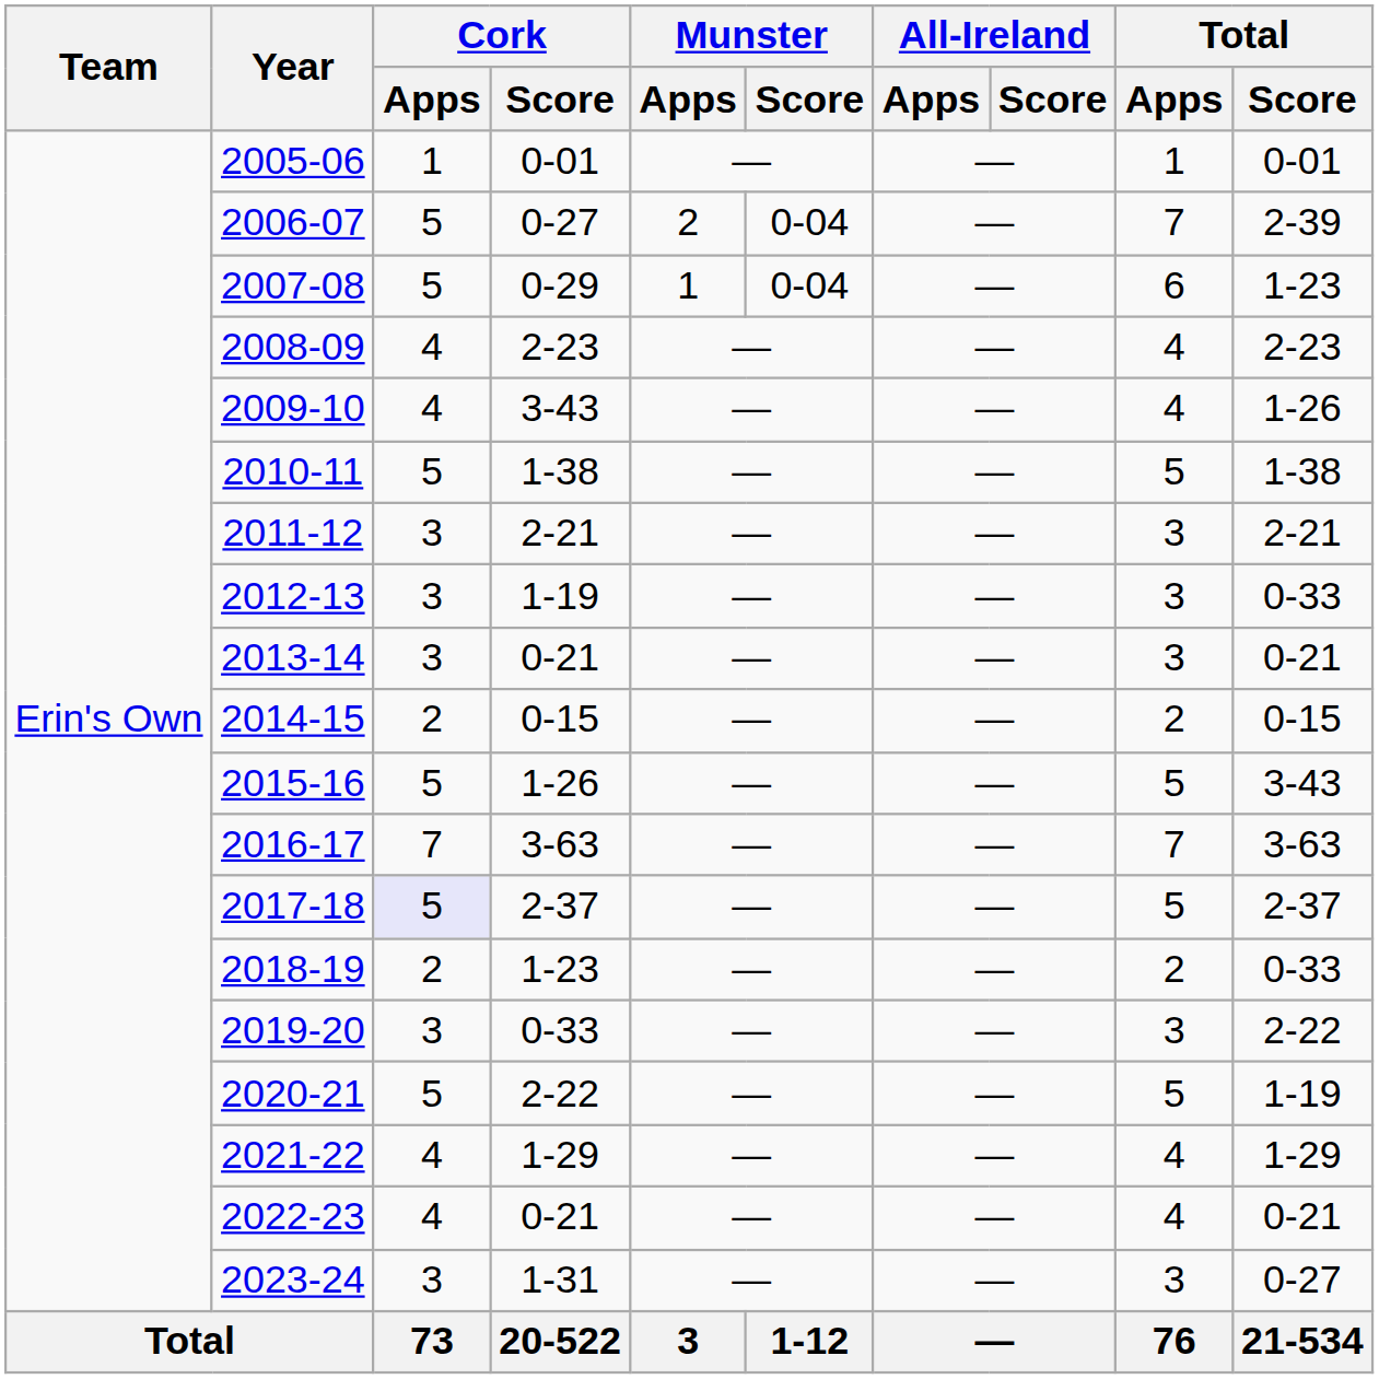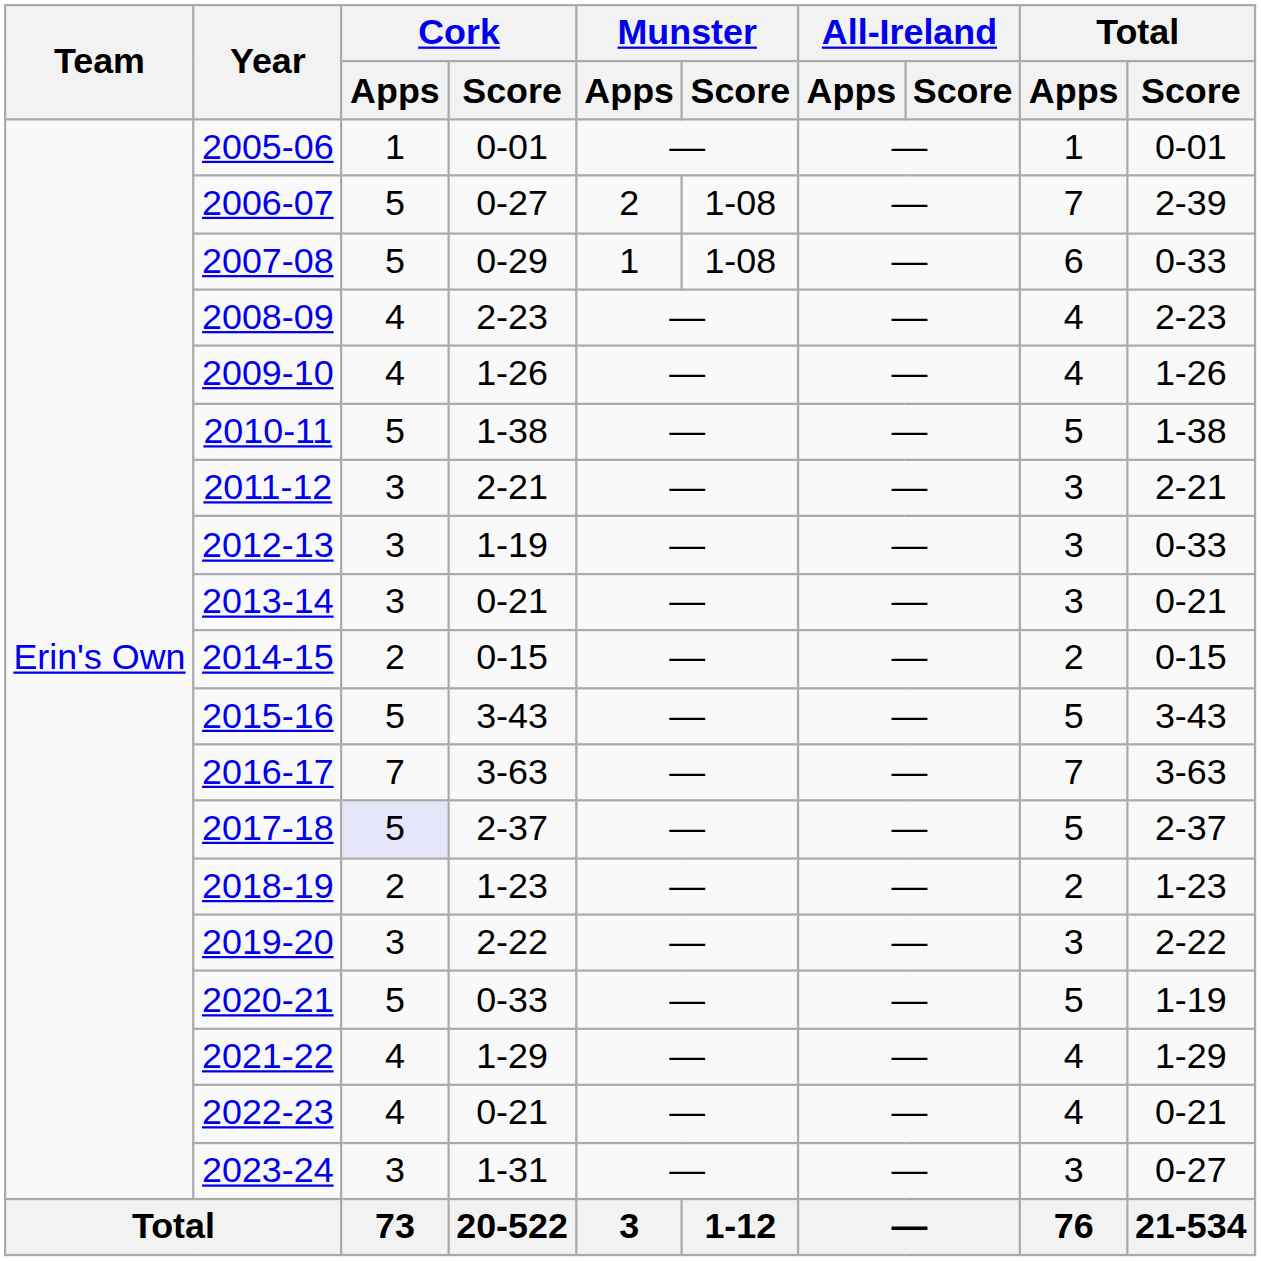2006-07 | Munster / Score: 0-04 -> 1-08
2007-08 | Munster / Score: 0-04 -> 1-08
2007-08 | Total / Score: 1-23 -> 0-33
2009-10 | Cork / Score: 3-43 -> 1-26
2015-16 | Cork / Score: 1-26 -> 3-43
2018-19 | Total / Score: 0-33 -> 1-23
2019-20 | Cork / Score: 0-33 -> 2-22
2020-21 | Cork / Score: 2-22 -> 0-33
